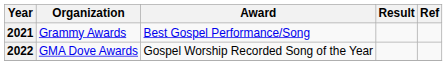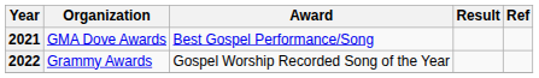2021 | Organization: Grammy Awards -> GMA Dove Awards
2022 | Organization: GMA Dove Awards -> Grammy Awards
